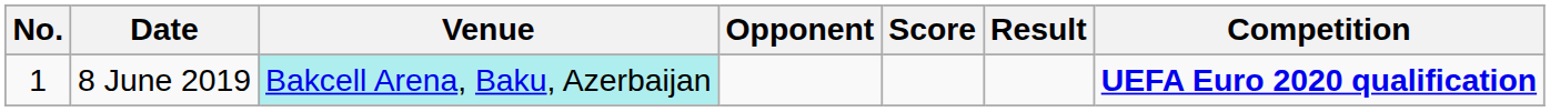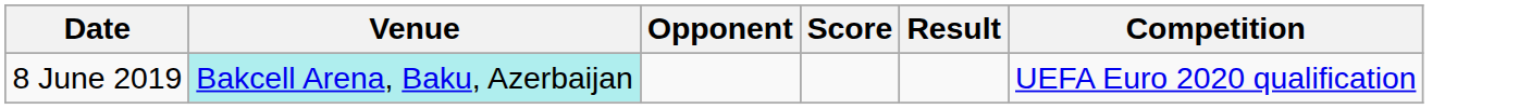- column: No. | 1
8 June 2019 | Competition: bold -> normal
